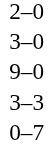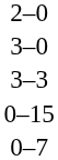- row: 9–0
+ row: 0–15
